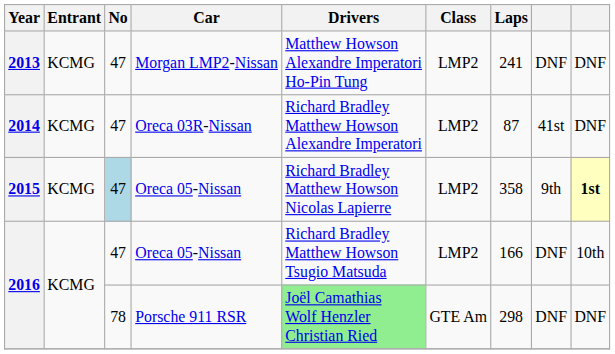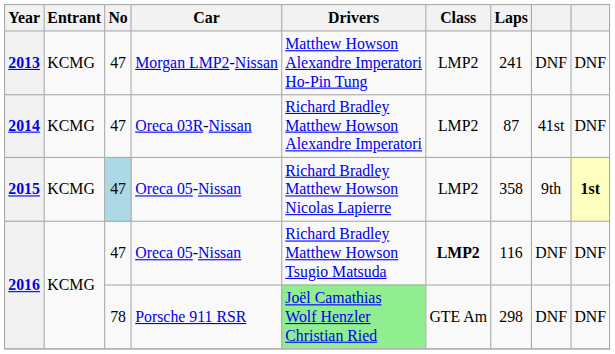2016 / Oreca 05-Nissan | Class: normal -> bold
2016 / Oreca 05-Nissan | Laps: 166 -> 116
2016 / Oreca 05-Nissan | column 9: 10th -> DNF
